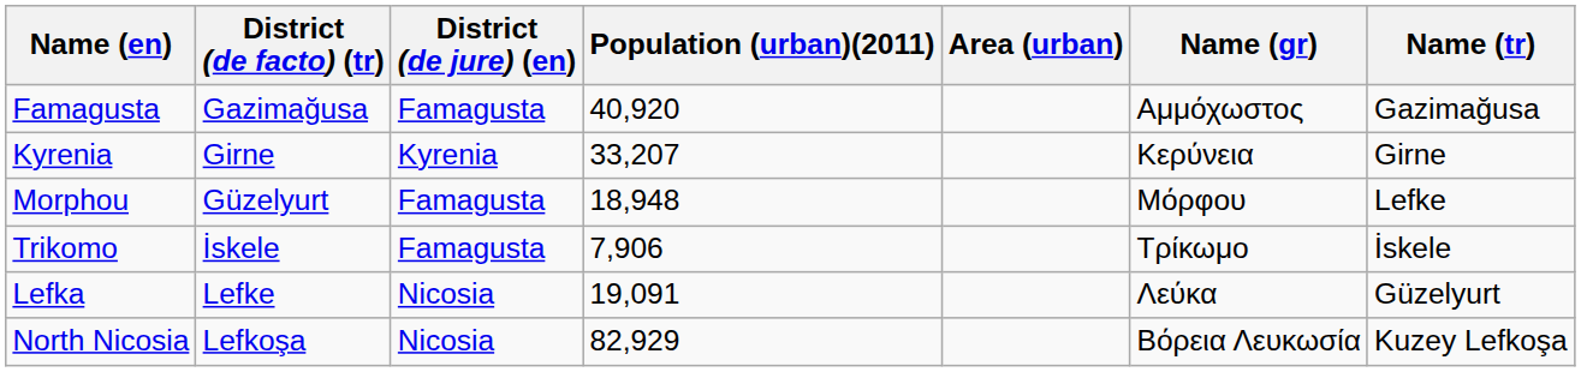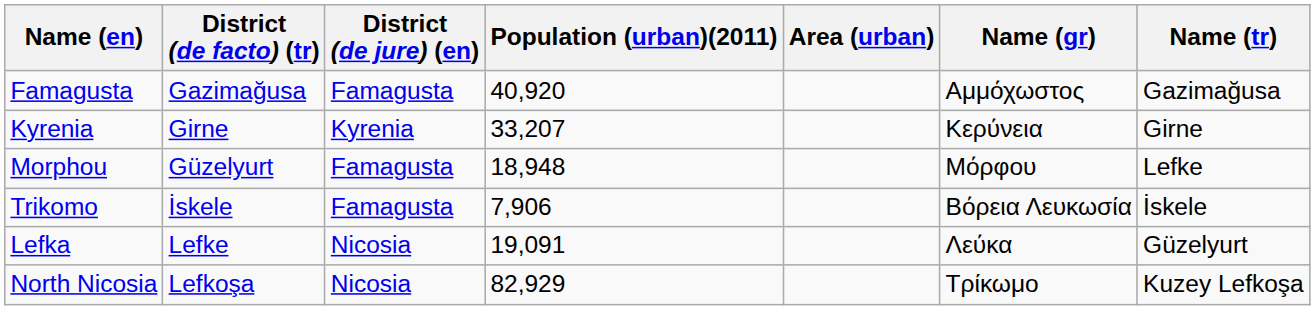Trikomo | Name (gr): Τρίκωμο -> Βόρεια Λευκωσία
North Nicosia | Name (gr): Βόρεια Λευκωσία -> Τρίκωμο
